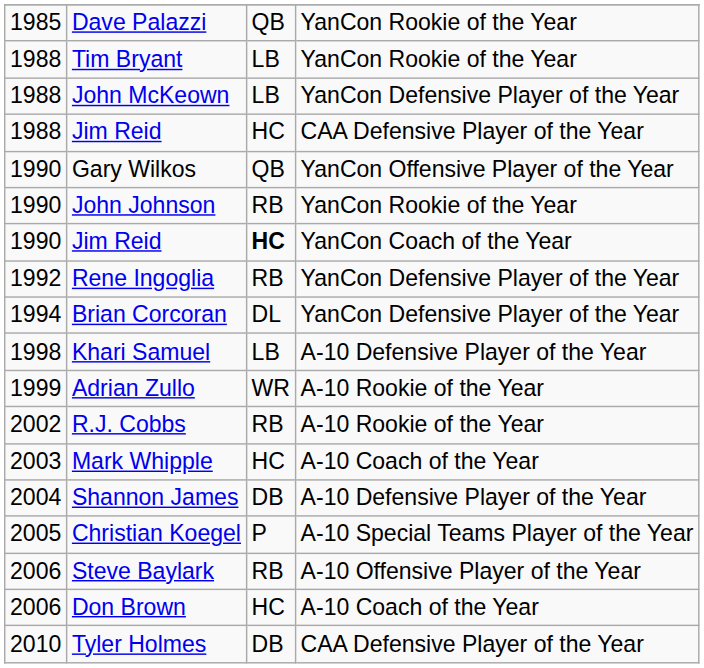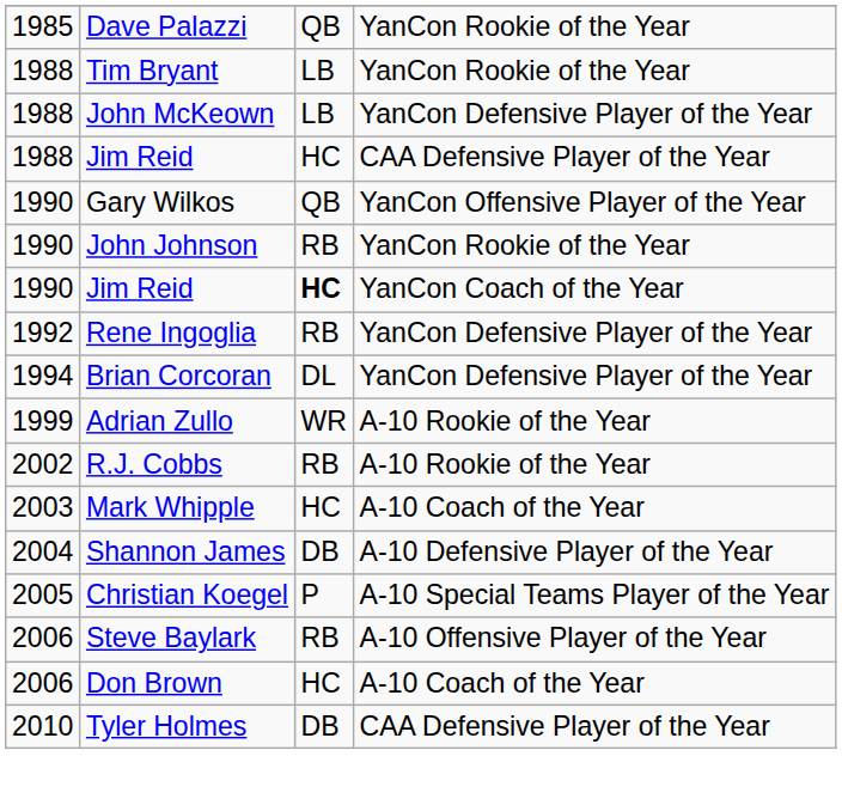- row: 1998 | Khari Samuel | LB | A-10 Defensive Player of the Year
